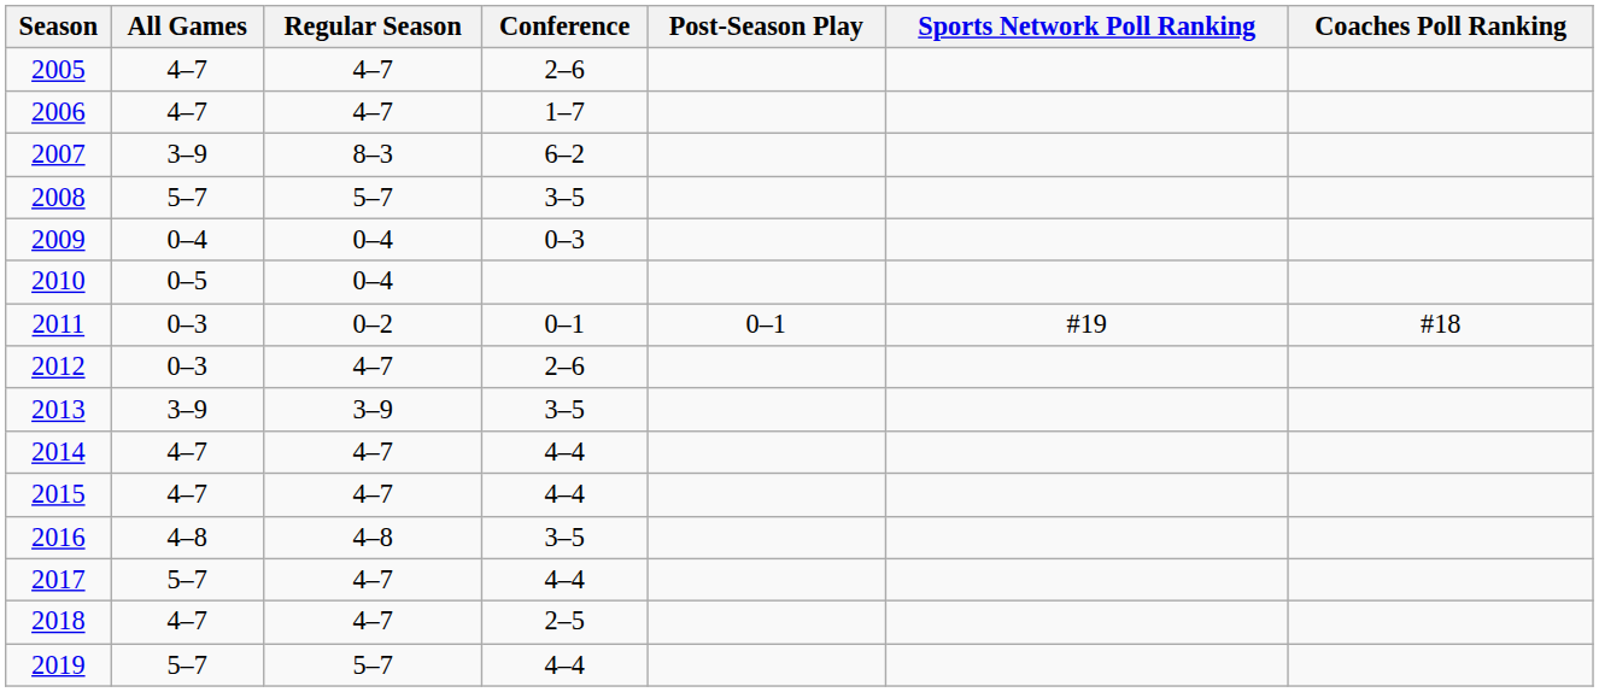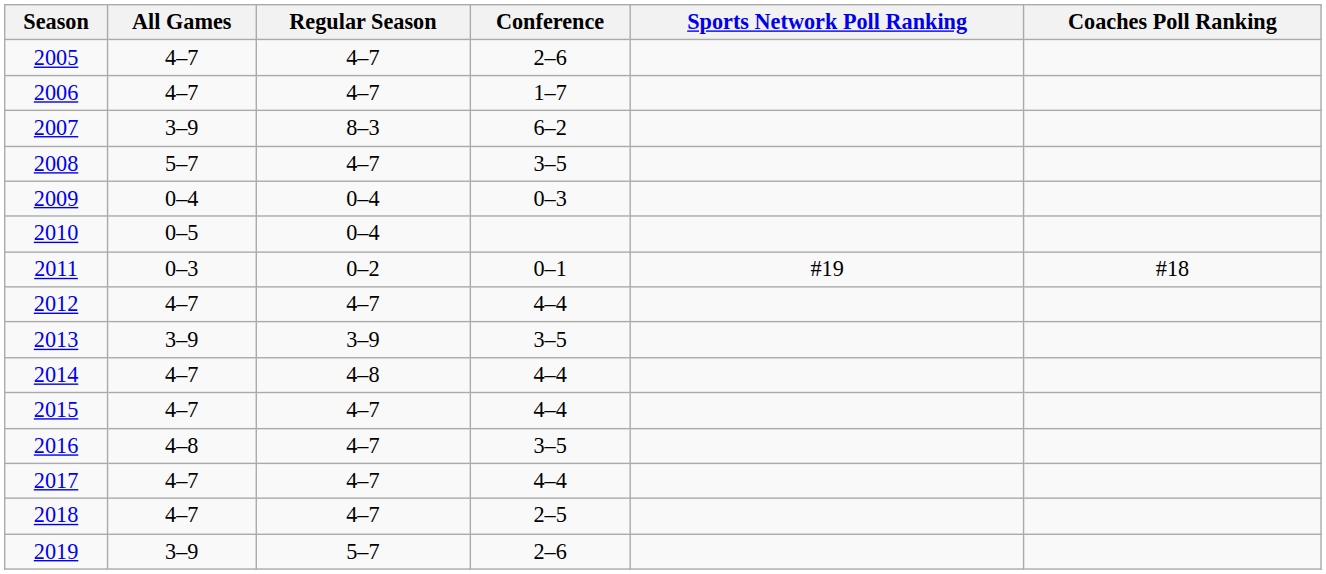- column: Post-Season Play | 0–1
2008 | Regular Season: 5–7 -> 4–7
2012 | All Games: 0–3 -> 4–7
2012 | Conference: 2–6 -> 4–4
2014 | Regular Season: 4–7 -> 4–8
2016 | Regular Season: 4–8 -> 4–7
2017 | All Games: 5–7 -> 4–7
2019 | All Games: 5–7 -> 3–9
2019 | Conference: 4–4 -> 2–6
